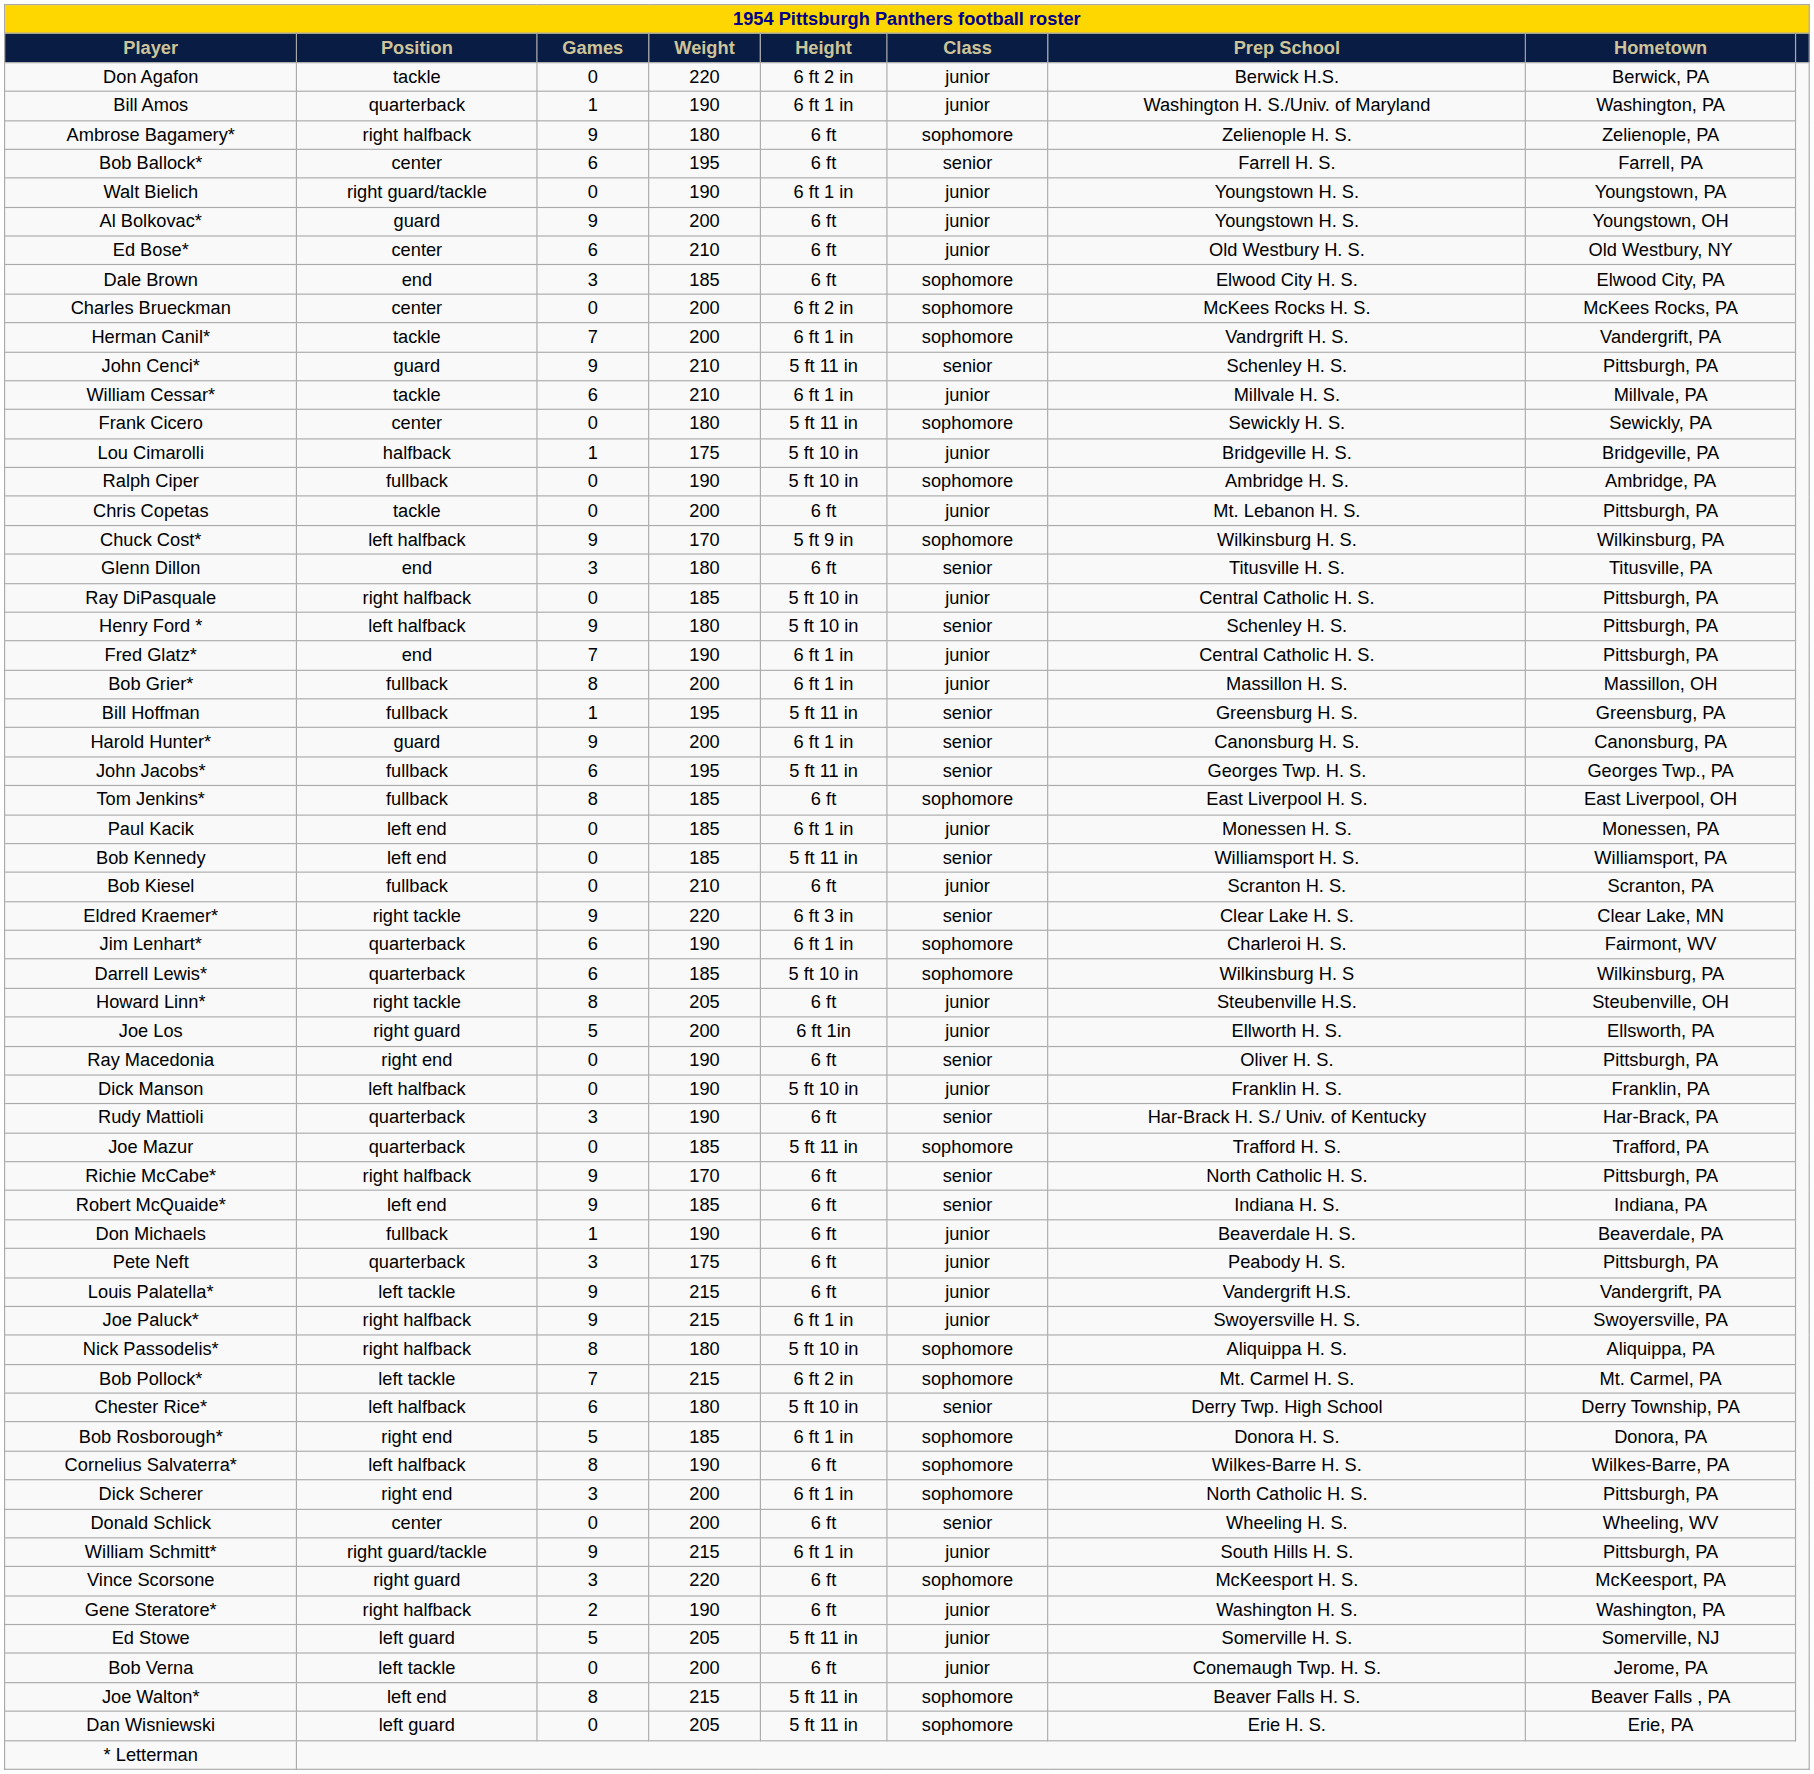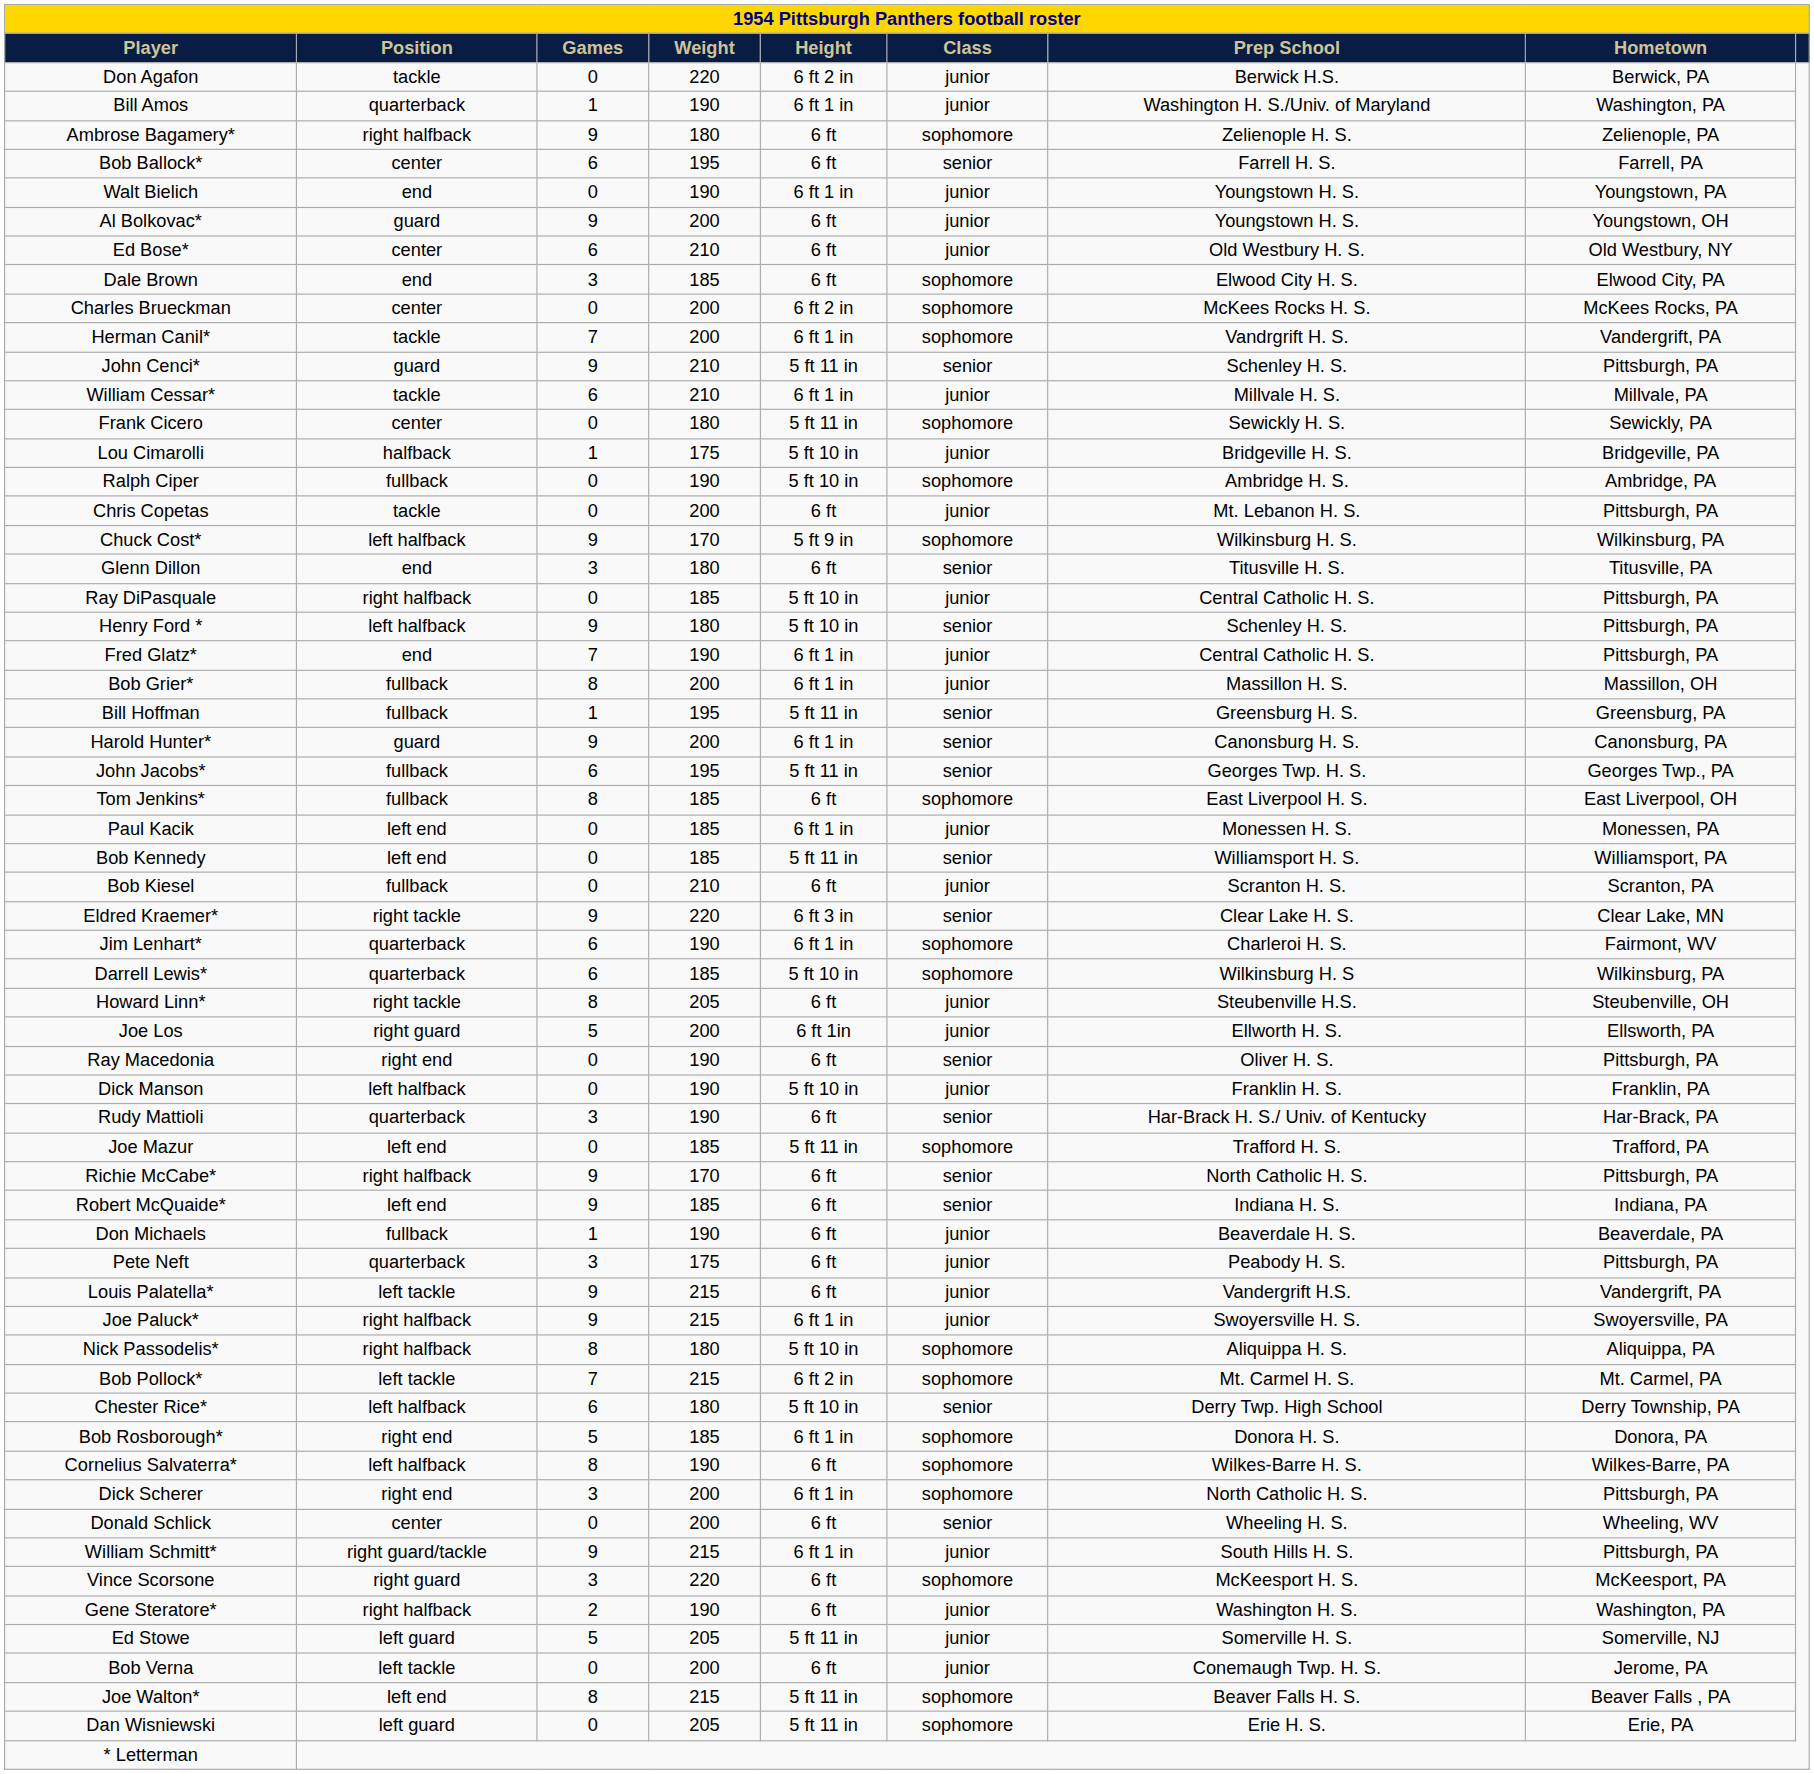Walt Bielich | Position: right guard/tackle -> end
Joe Mazur | Position: quarterback -> left end
